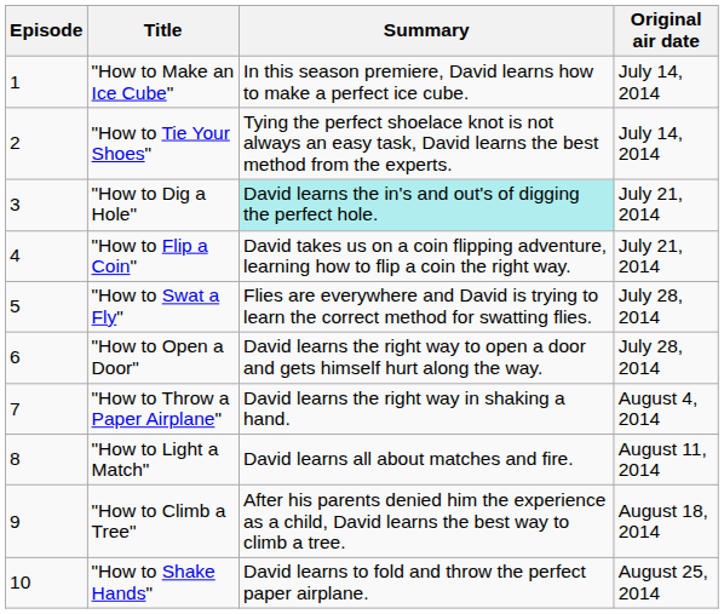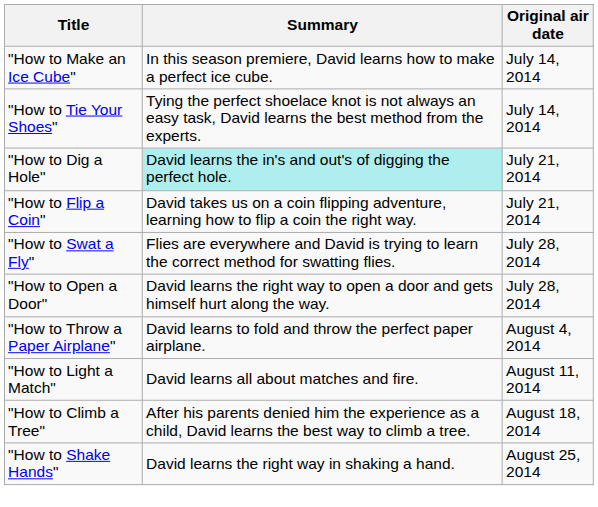- column: Episode | 1 | 2 | 3 | 4 | 5 | 6 | 7 | 8 | 9 | 10
"How to Throw a Paper Airplane" | Summary: David learns the right way in shaking a hand. -> David learns to fold and throw the perfect paper airplane.
"How to Shake Hands" | Summary: David learns to fold and throw the perfect paper airplane. -> David learns the right way in shaking a hand.
